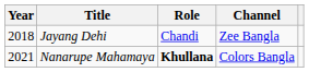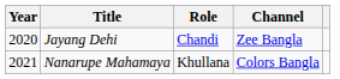Jayang Dehi | Year: 2018 -> 2020
Nanarupe Mahamaya | Role: bold -> normal
